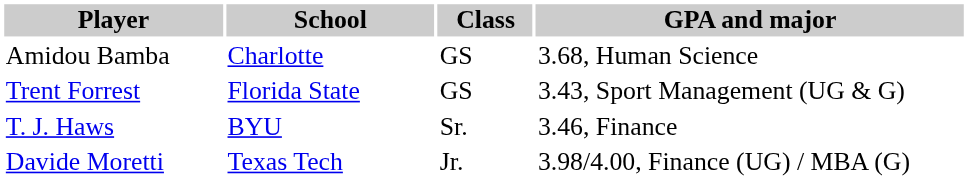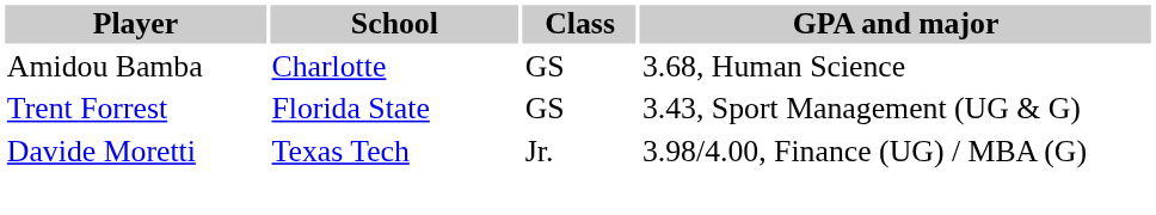- row: T. J. Haws | BYU | Sr. | 3.46, Finance
